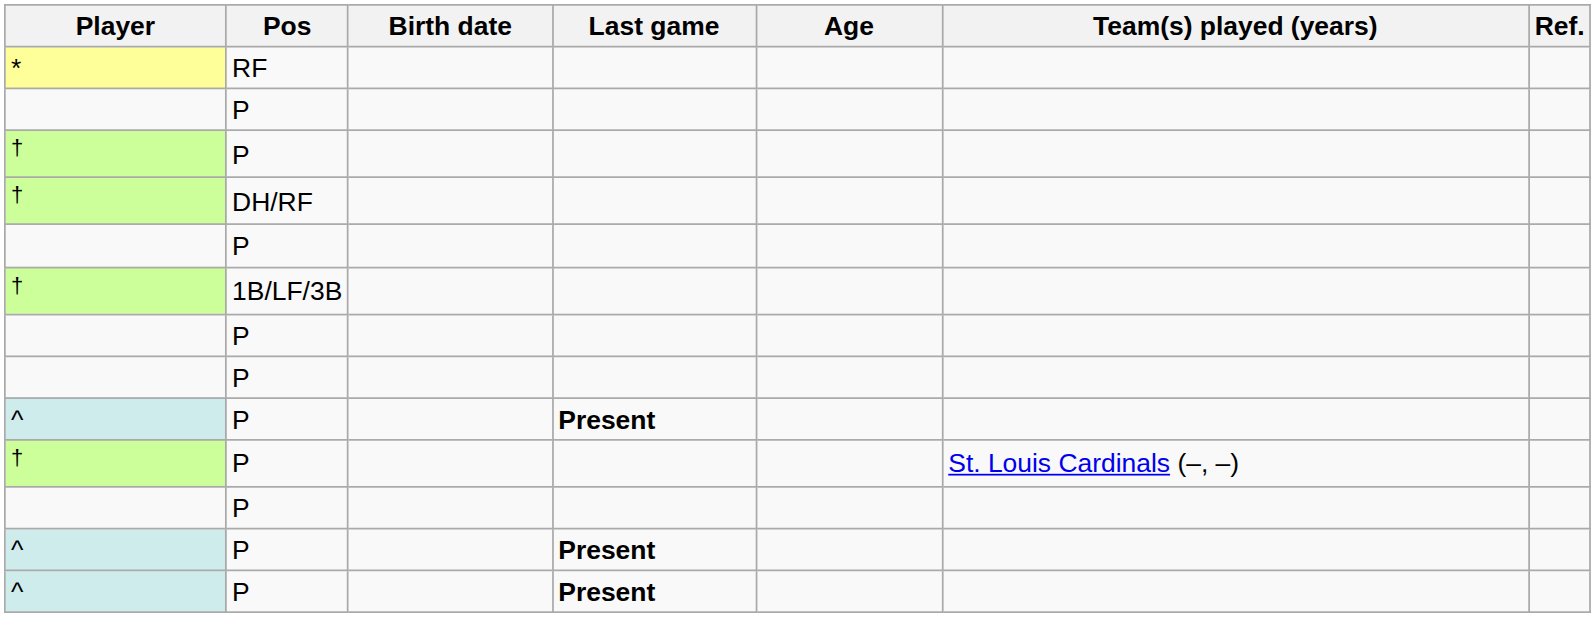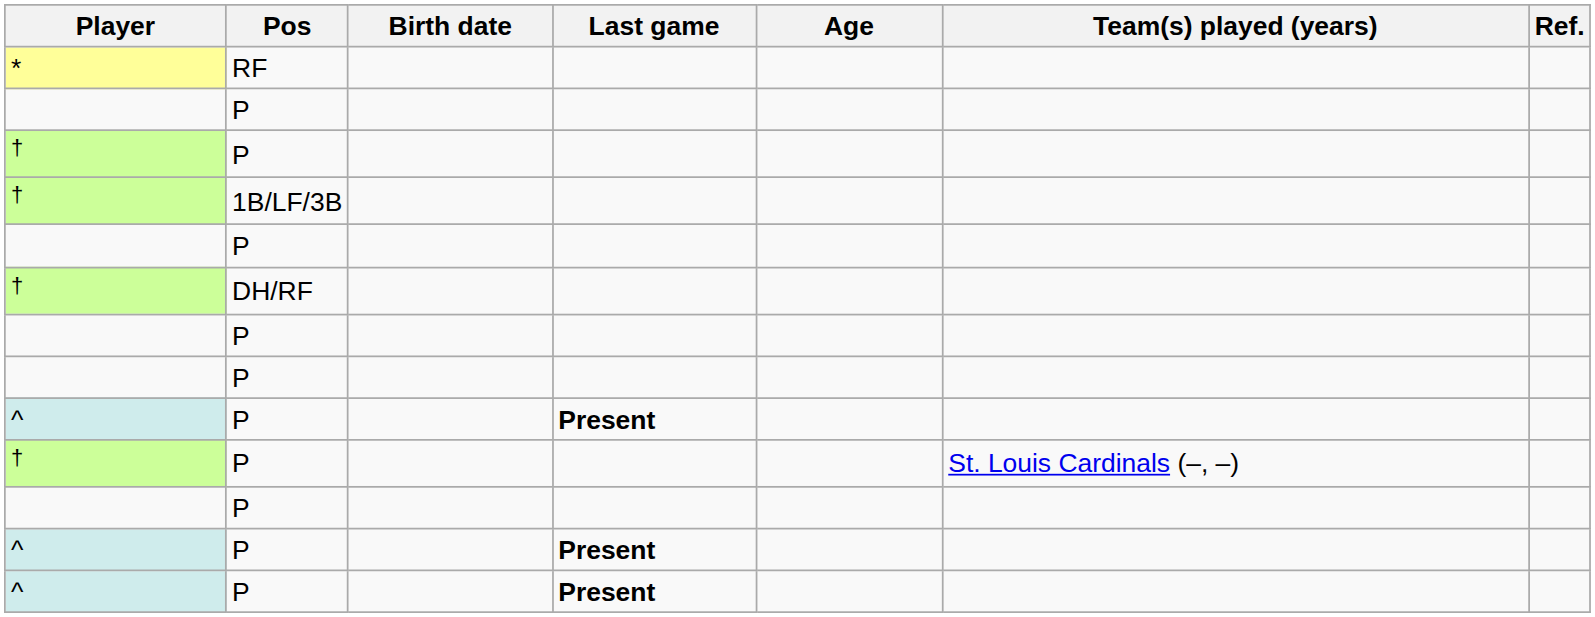rows swapped: † / DH/RF <-> † / 1B/LF/3B
